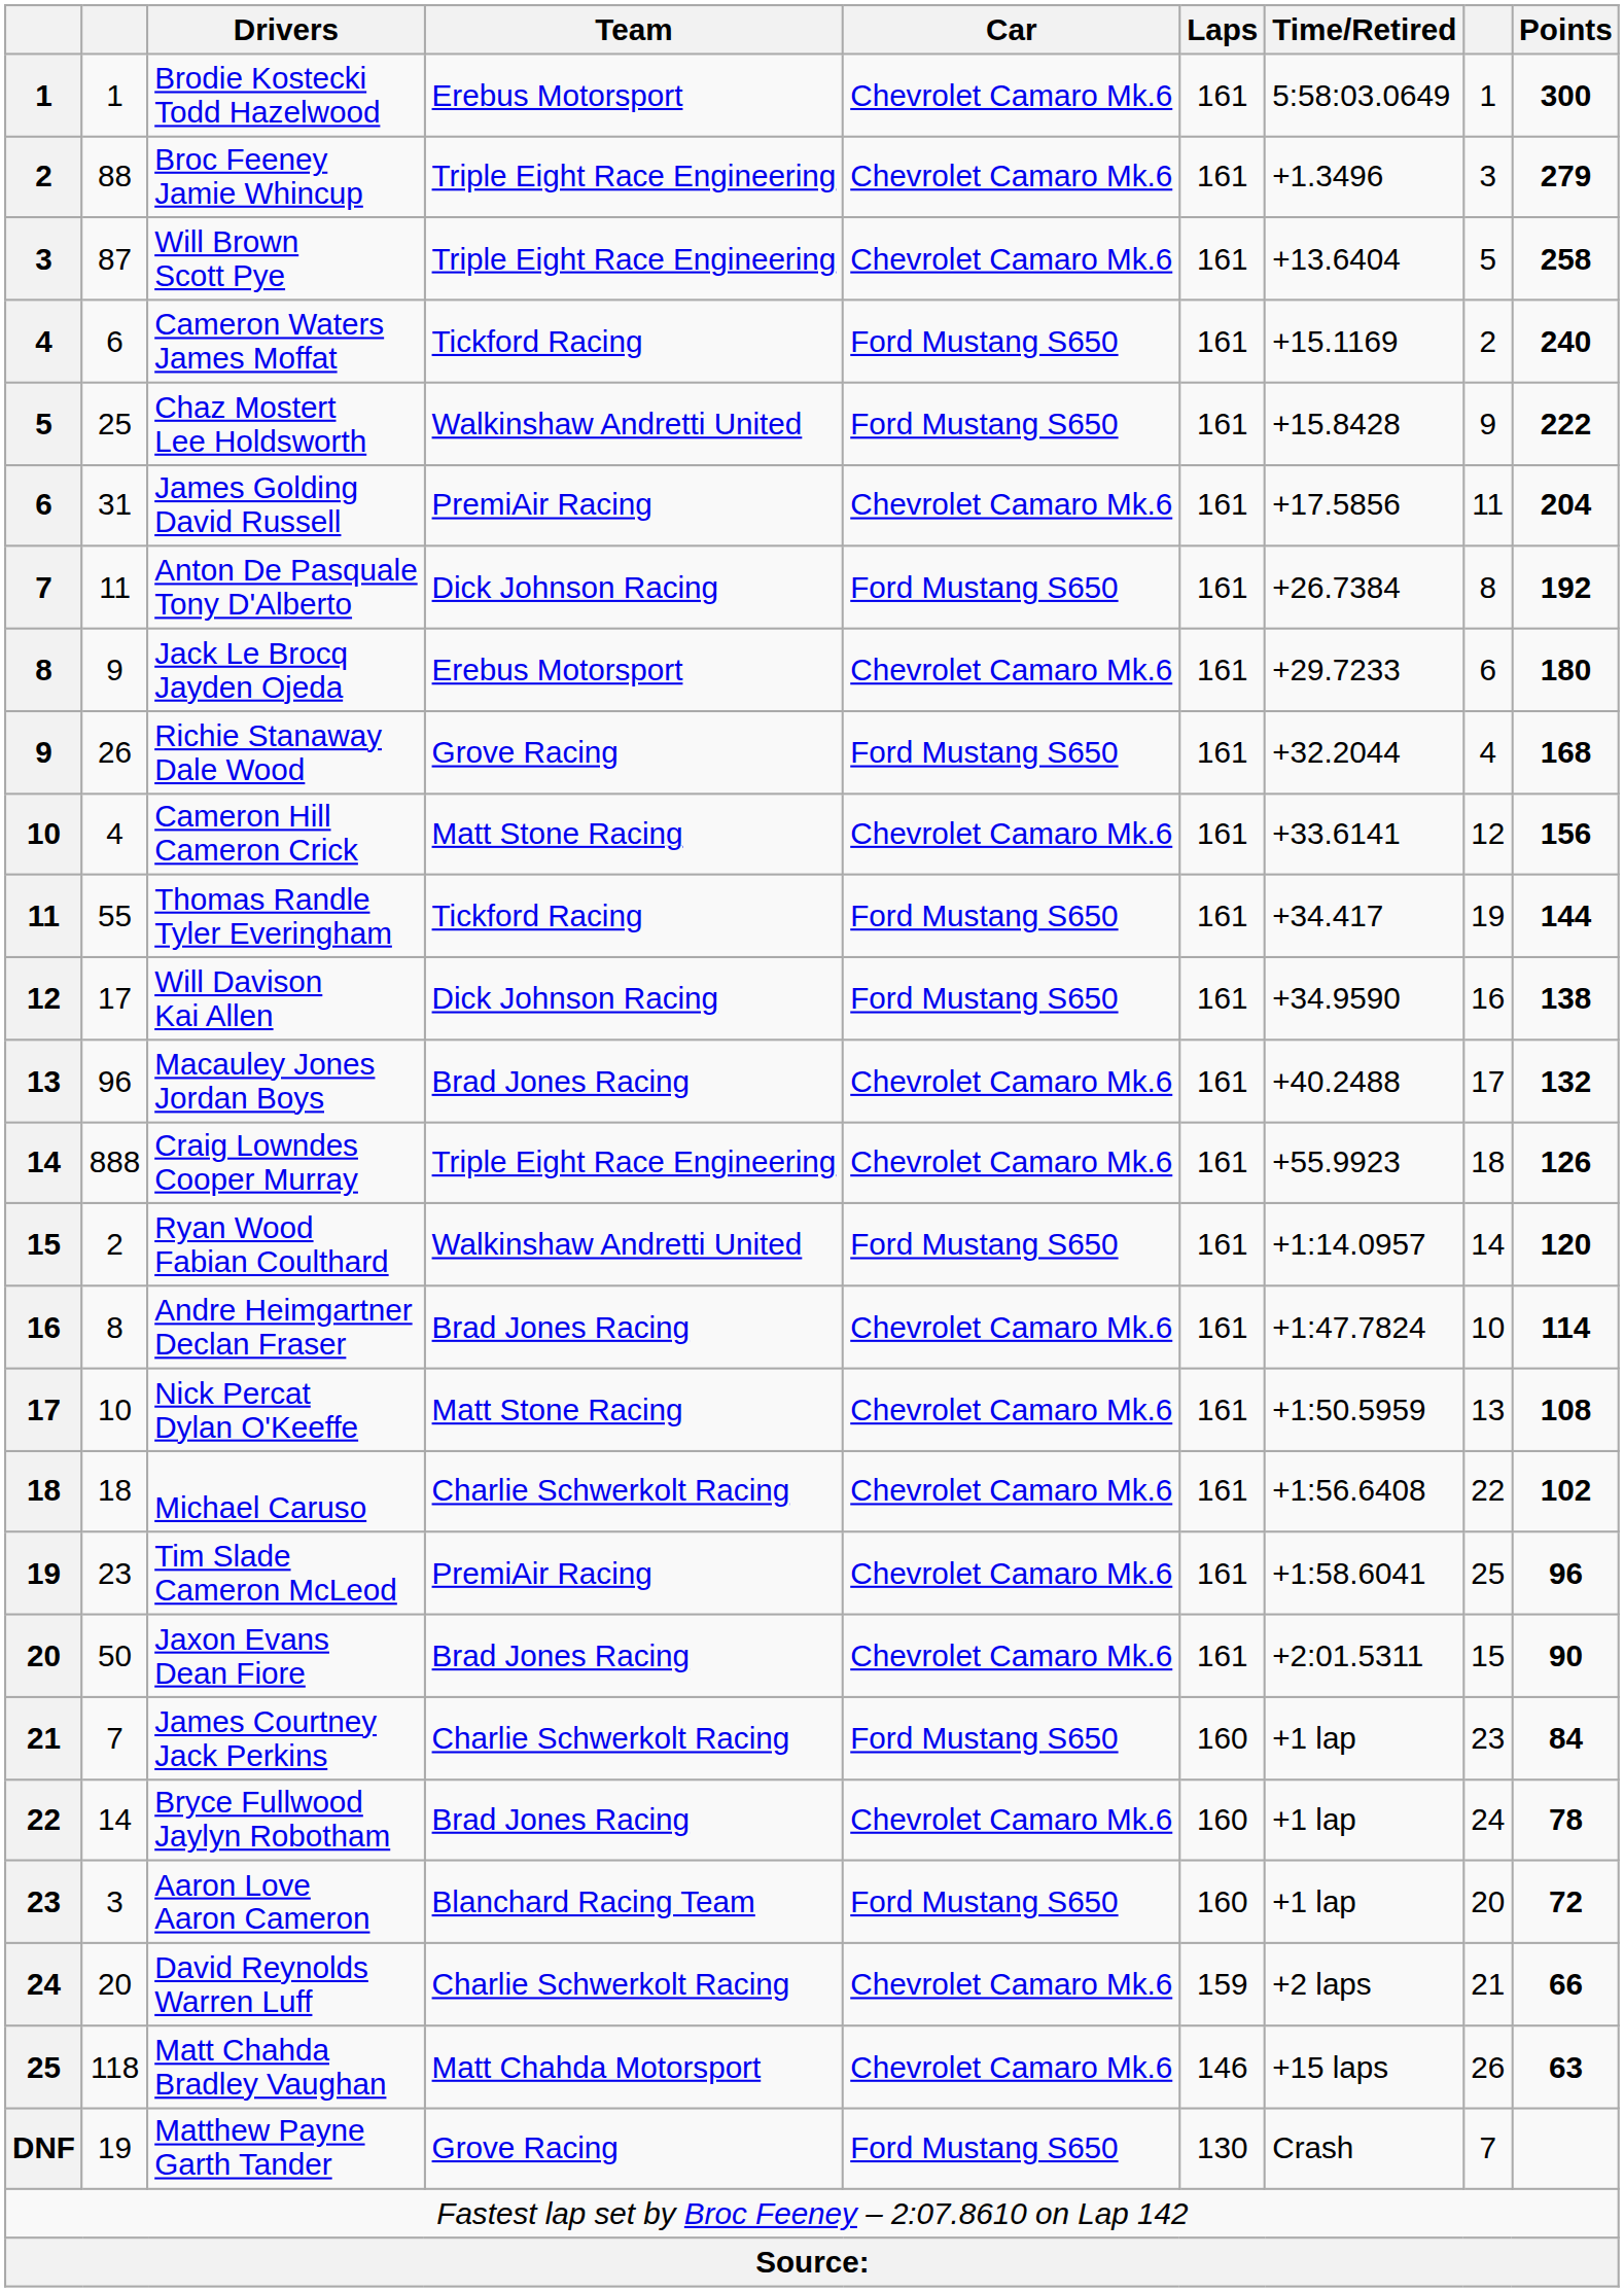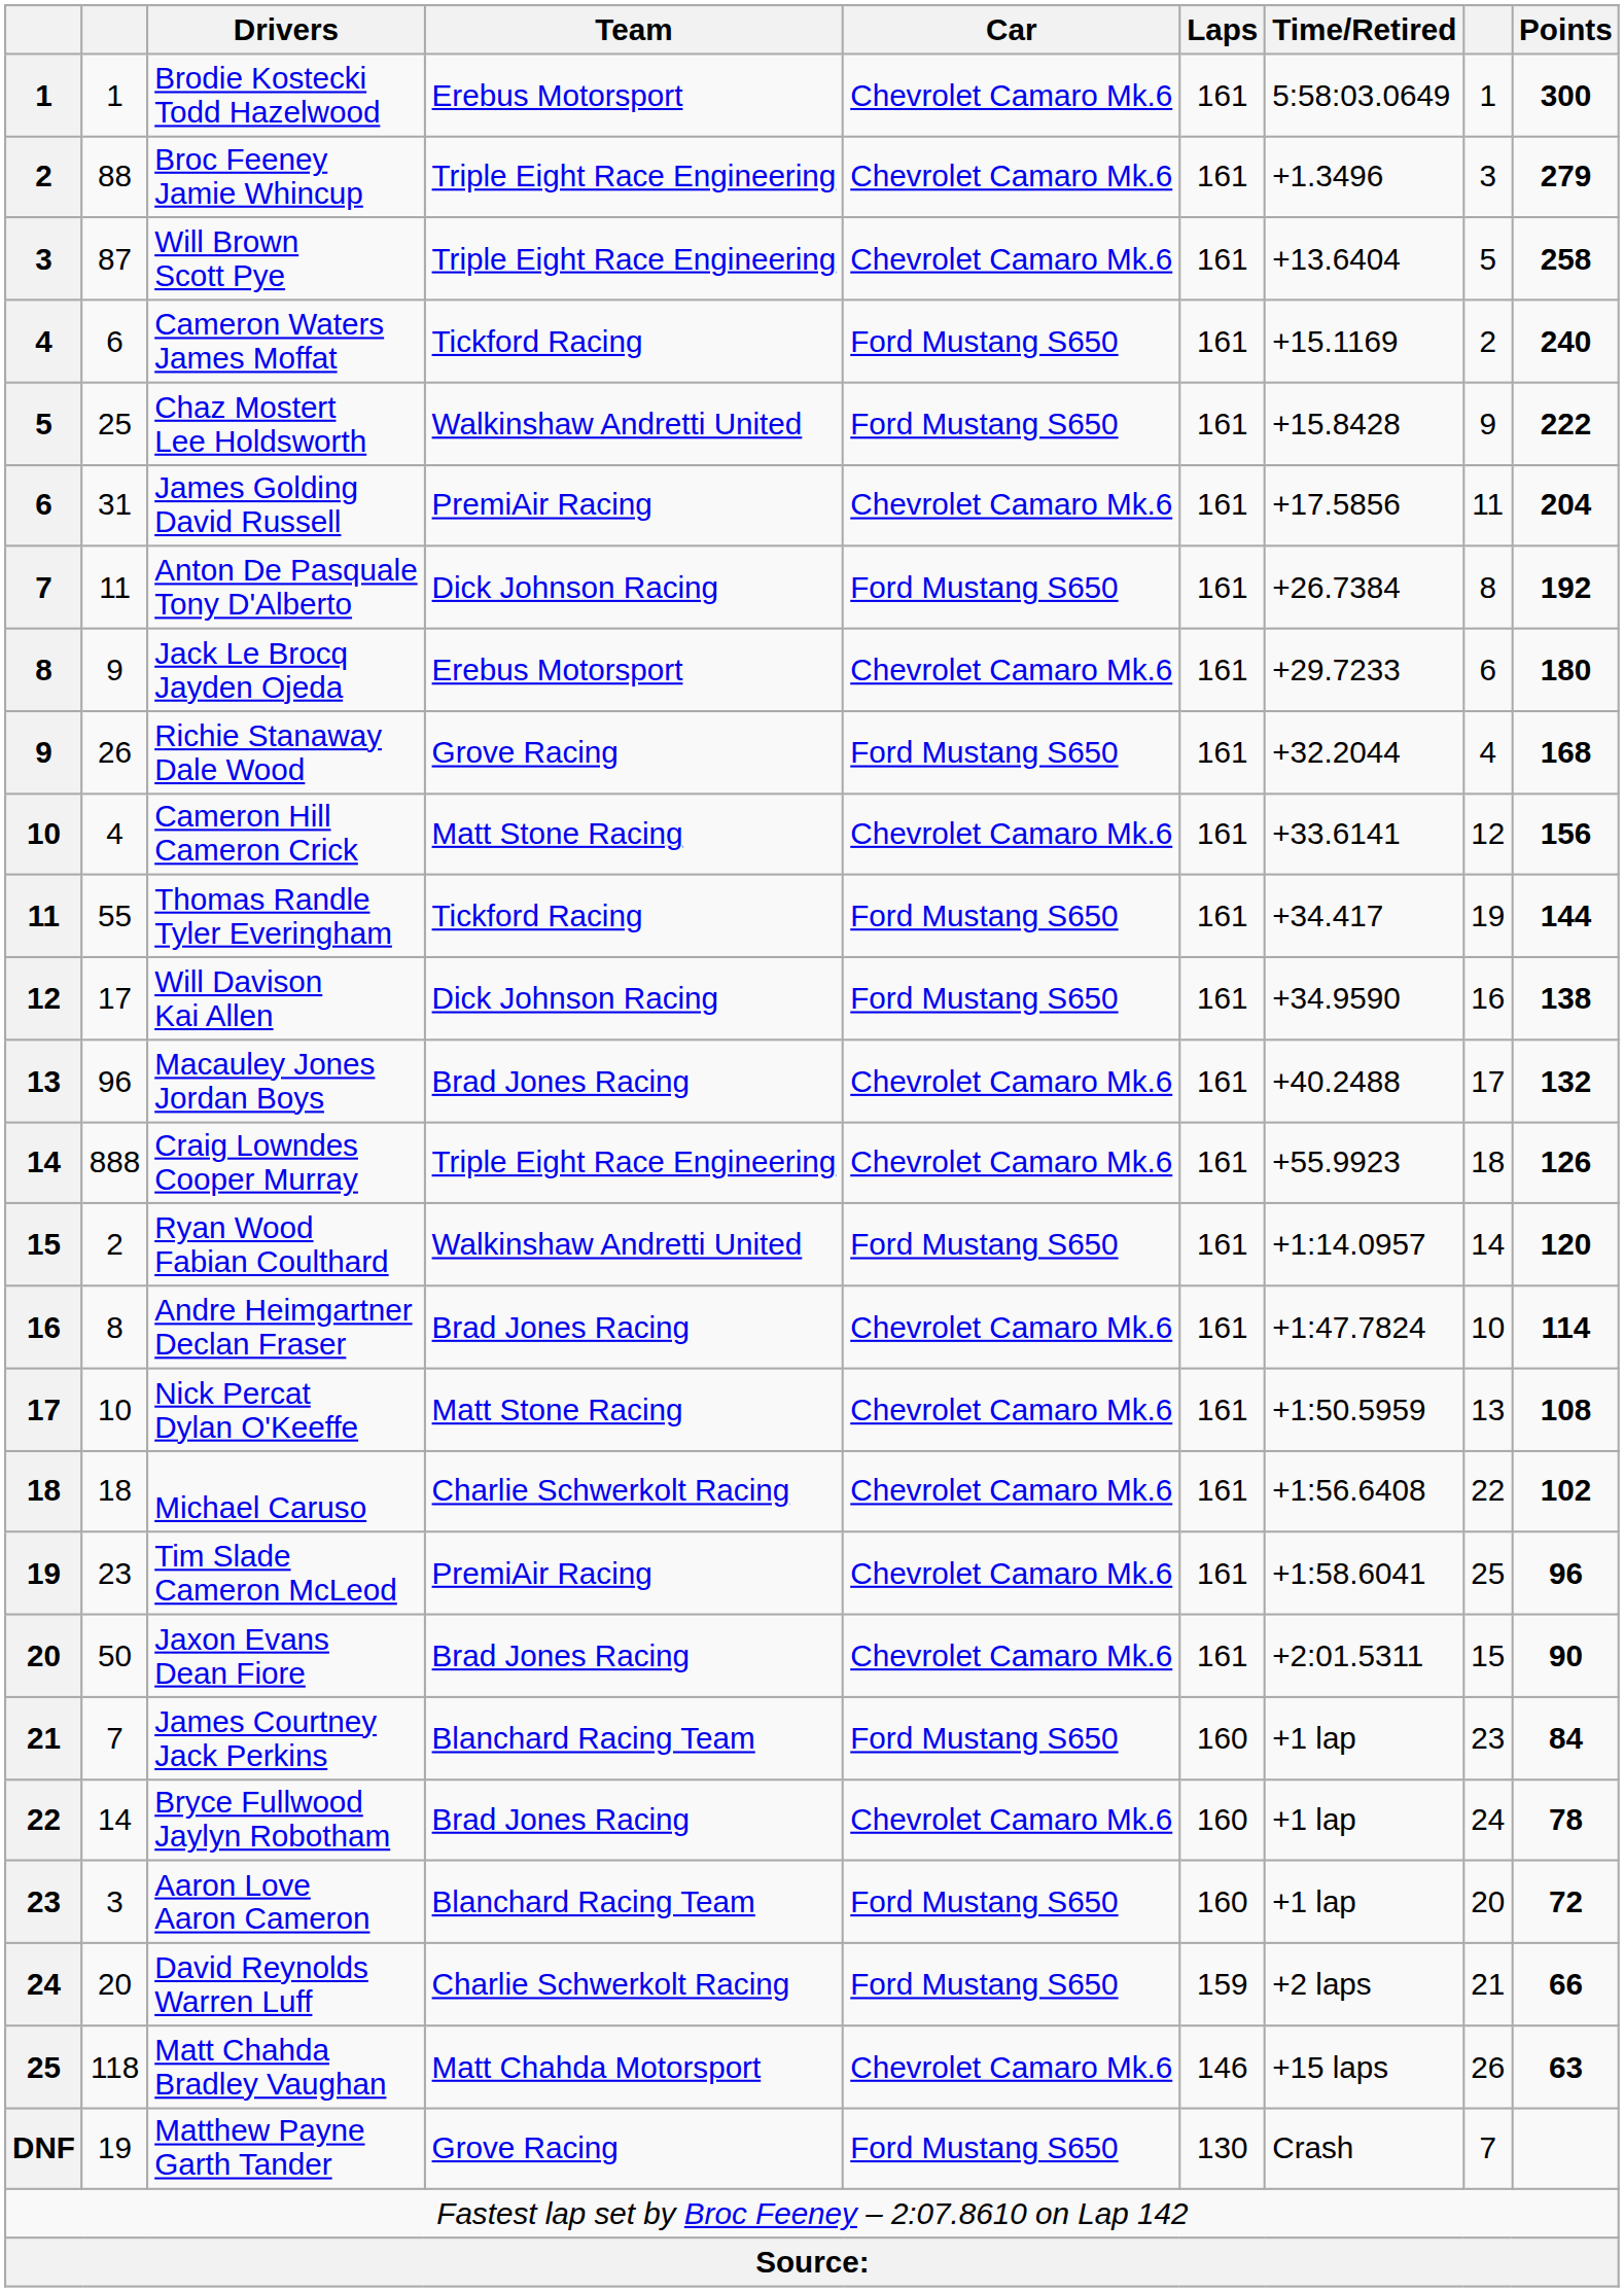James Courtney Jack Perkins | Team: Charlie Schwerkolt Racing -> Blanchard Racing Team
David Reynolds Warren Luff | Car: Chevrolet Camaro Mk.6 -> Ford Mustang S650
